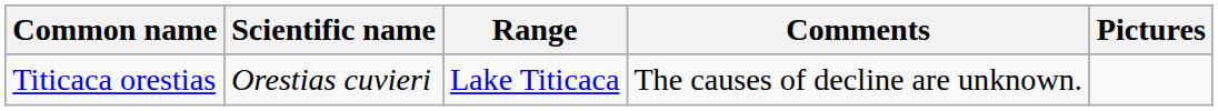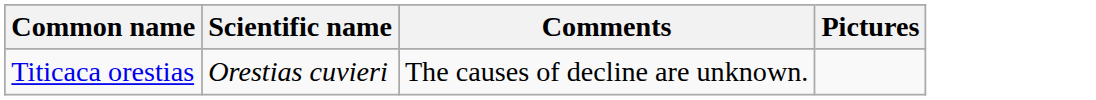- column: Range | Lake Titicaca
